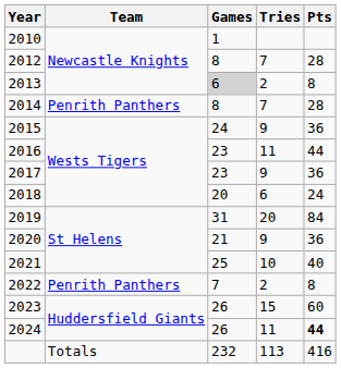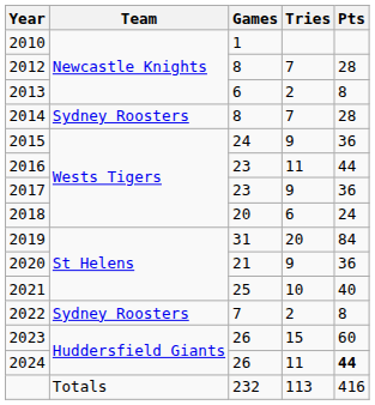2013 | Games: lightgrey background -> no background
2014 | Team: Penrith Panthers -> Sydney Roosters
2022 | Team: Penrith Panthers -> Sydney Roosters
